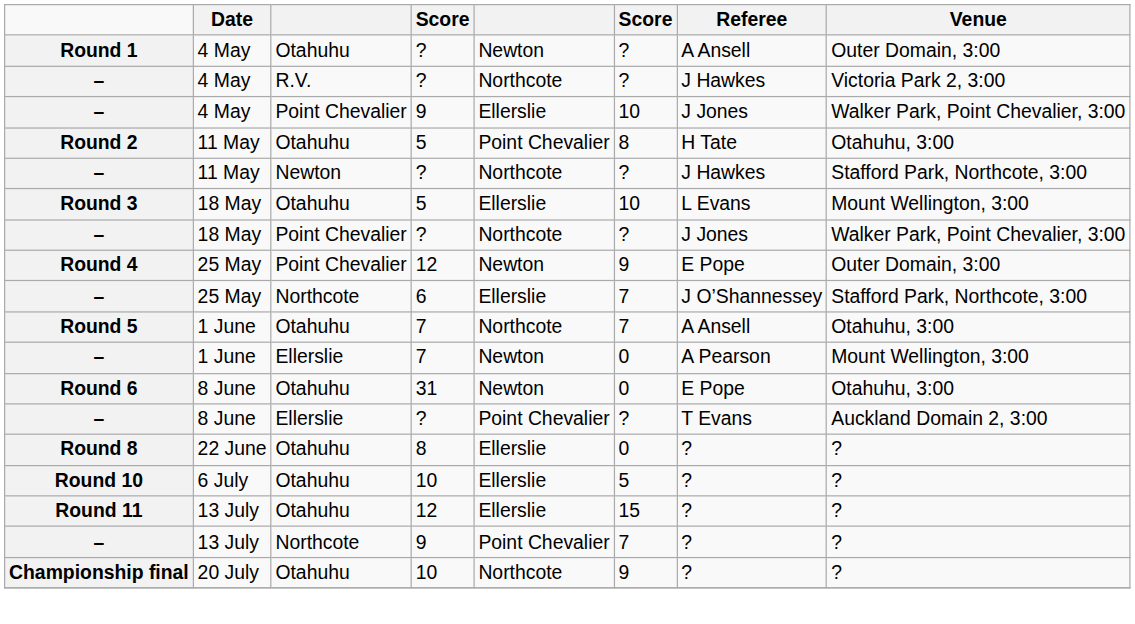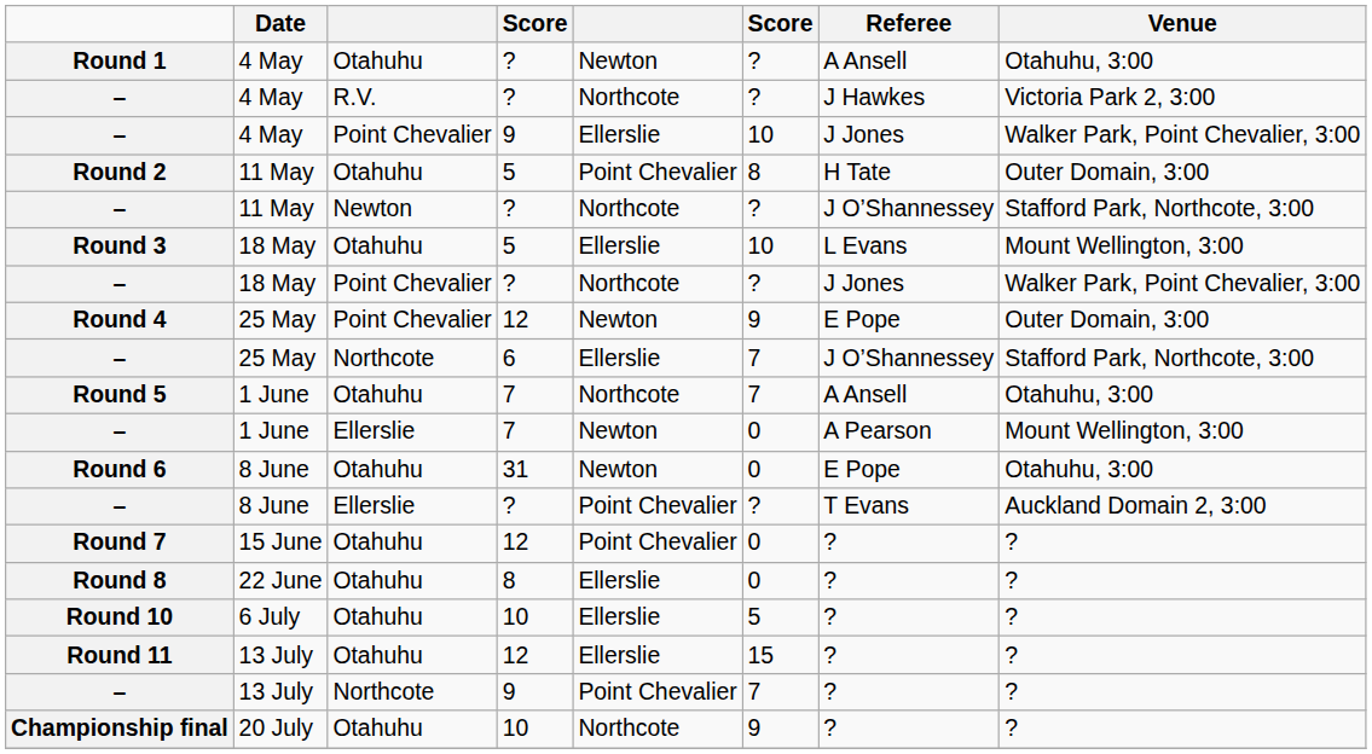Round 1 | Venue: Outer Domain, 3:00 -> Otahuhu, 3:00
Round 2 | Venue: Otahuhu, 3:00 -> Outer Domain, 3:00
– / 11 May | Referee: J Hawkes -> J O’Shannessey
+ row: Round 7 | 15 June | Otahuhu | 12 | Point Chevalier | 0 | ? | ?
